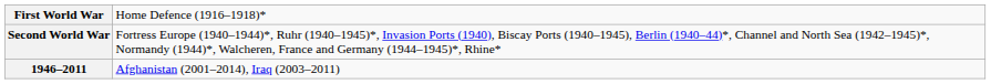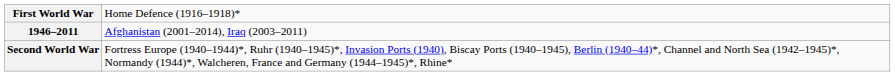rows swapped: Second World War <-> 1946–2011
